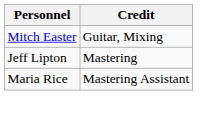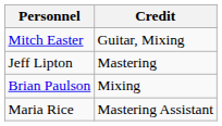+ row: Brian Paulson | Mixing
